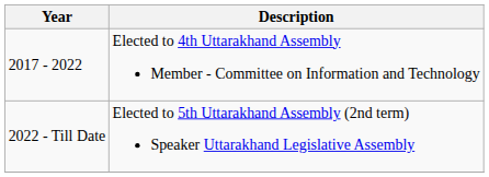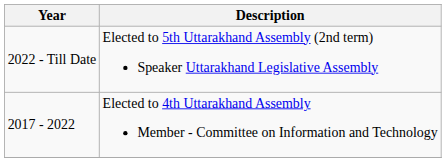rows swapped: 2017 - 2022 <-> 2022 - Till Date
